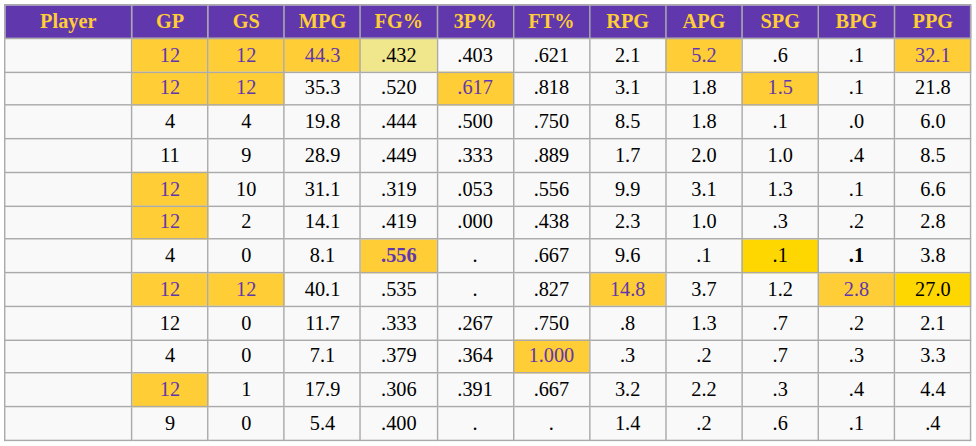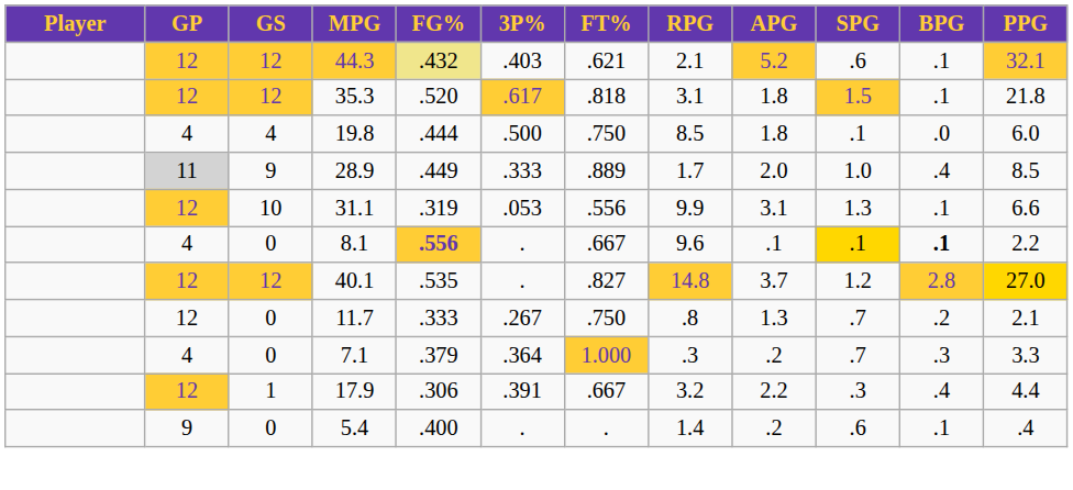28.9 | GP: no background -> lightgrey background
- row: 12 | 2 | 14.1 | .419 | .000 | .438 | 2.3 | 1.0 | .3 | .2 | 2.8
8.1 | PPG: 3.8 -> 2.2
